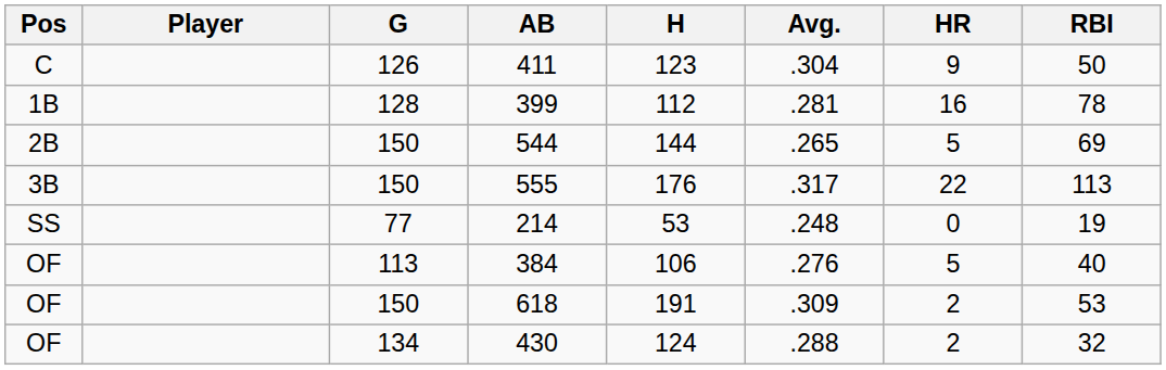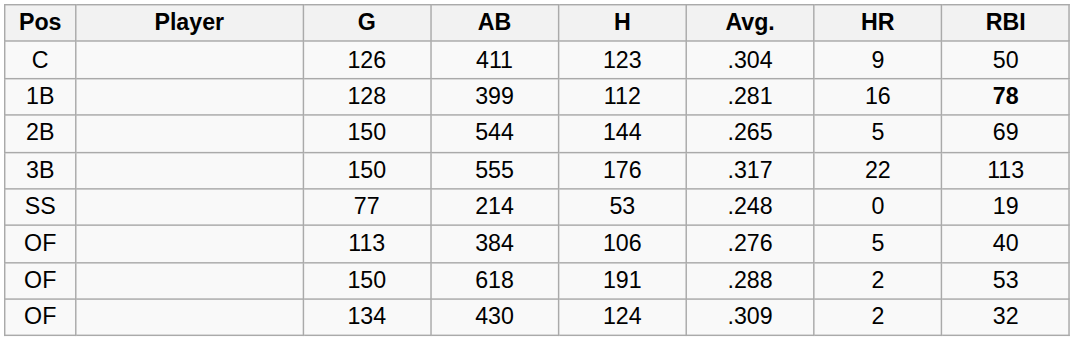399 | RBI: normal -> bold
618 | Avg.: .309 -> .288
430 | Avg.: .288 -> .309
